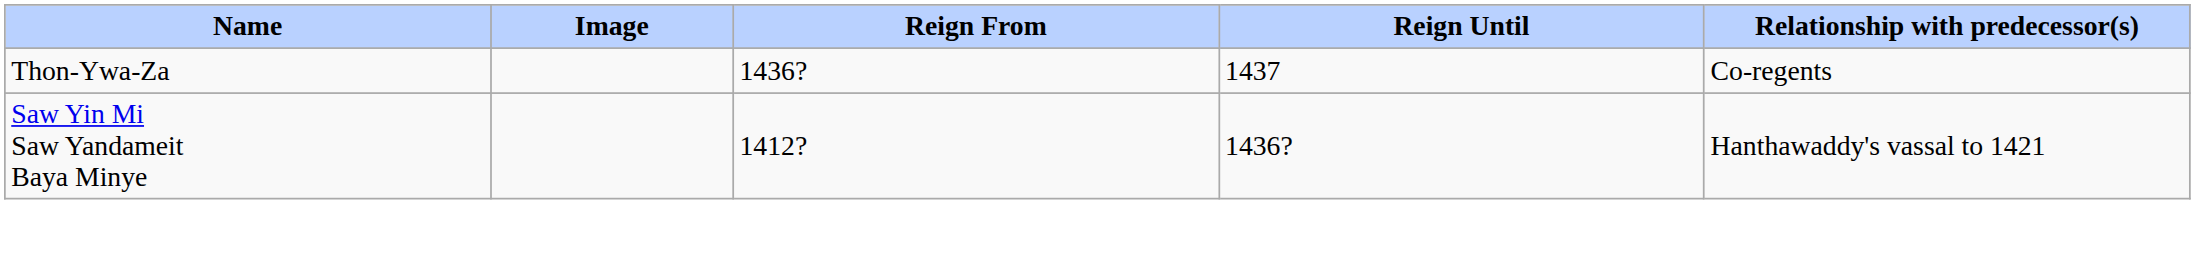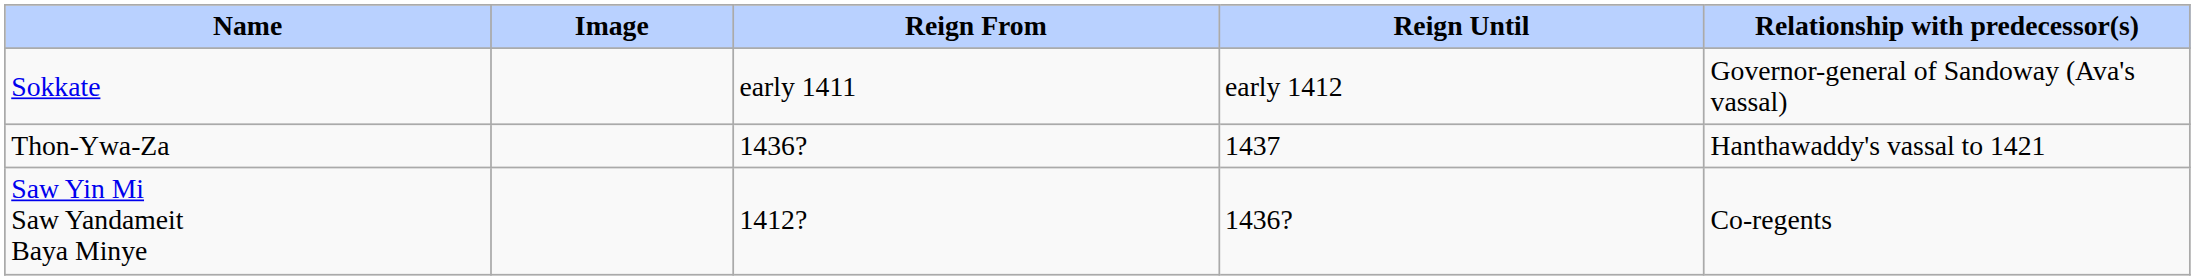+ row: Sokkate | early 1411 | early 1412 | Governor-general of Sandoway (Ava's vassal)
Thon-Ywa-Za | Relationship with predecessor(s): Co-regents -> Hanthawaddy's vassal to 1421
Saw Yin Mi Saw Yandameit Baya Minye | Relationship with predecessor(s): Hanthawaddy's vassal to 1421 -> Co-regents
